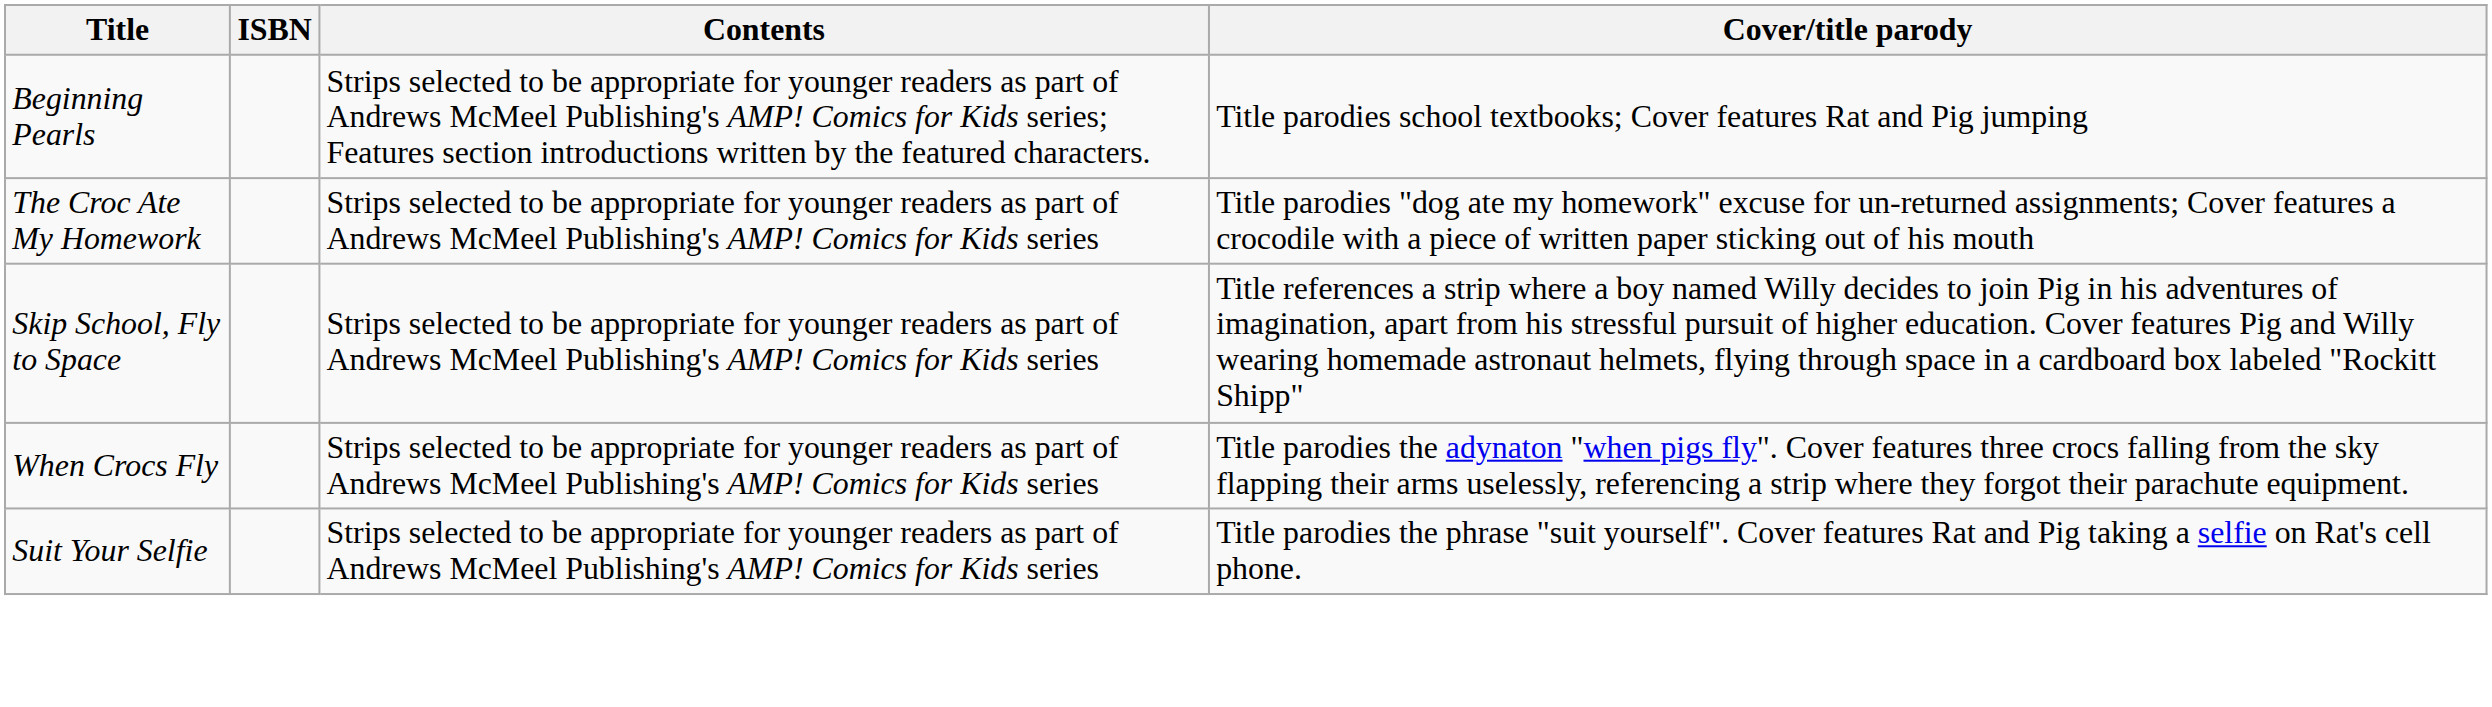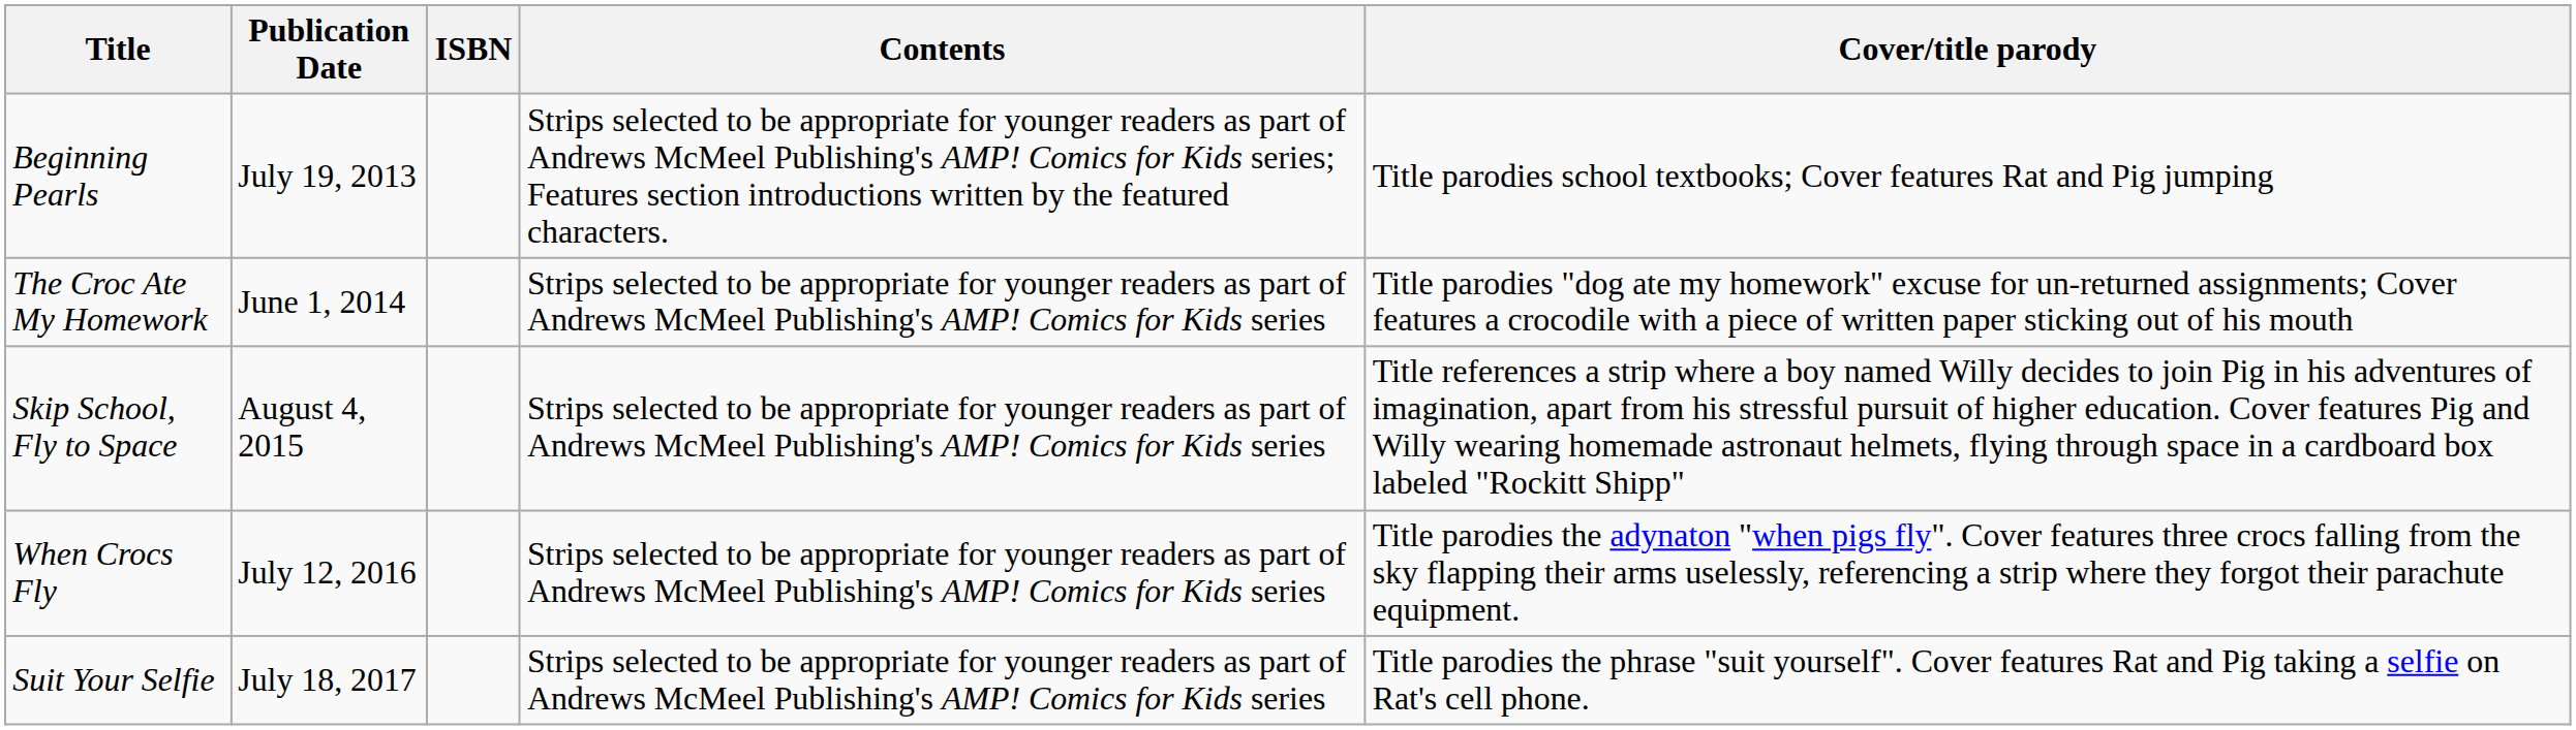+ column: Publication Date | July 19, 2013 | June 1, 2014 | August 4, 2015 | July 12, 2016 | July 18, 2017
